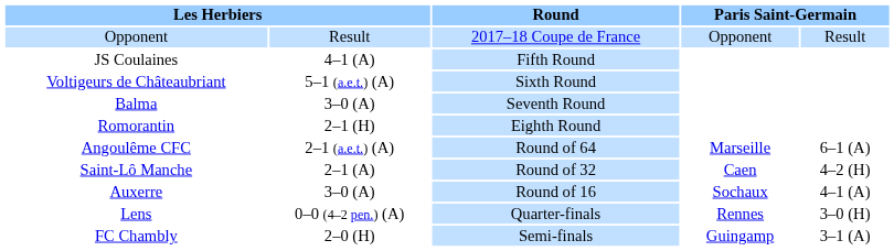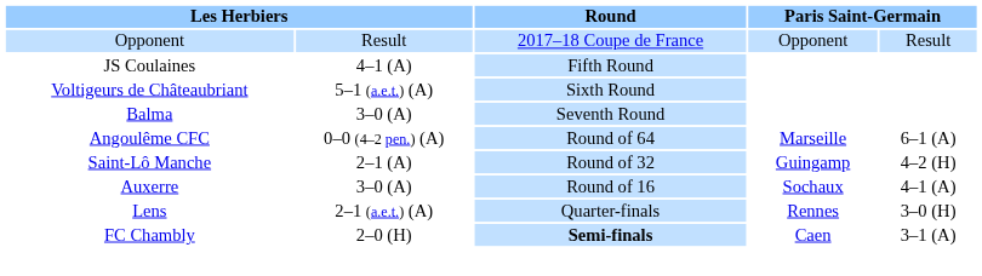- row: Romorantin | 2–1 (H) | Eighth Round
Angoulême CFC | column 2: 2–1 (a.e.t.) (A) -> 0–0 (4–2 pen.) (A)
Saint-Lô Manche | column 4: Caen -> Guingamp
Lens | column 2: 0–0 (4–2 pen.) (A) -> 2–1 (a.e.t.) (A)
FC Chambly | Round: normal -> bold
FC Chambly | column 4: Guingamp -> Caen
